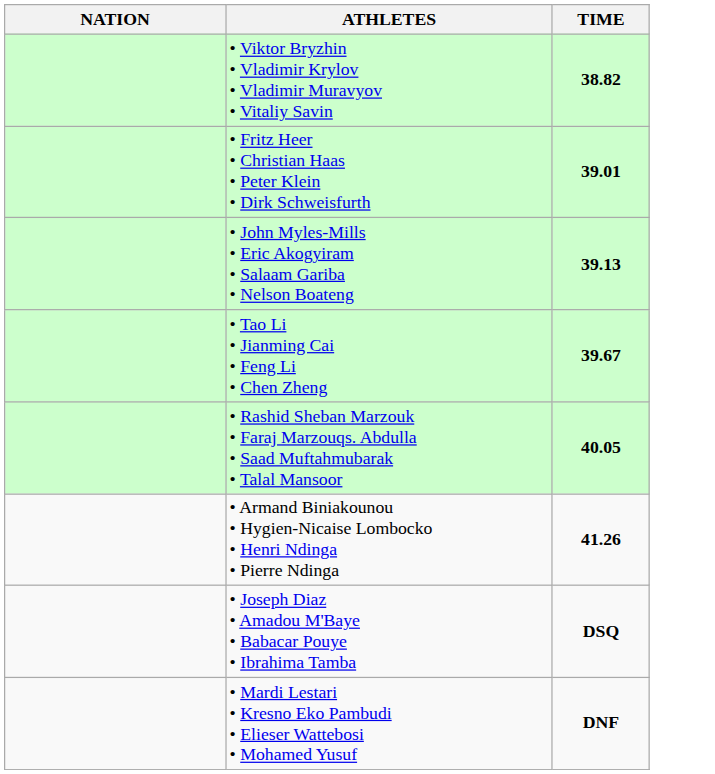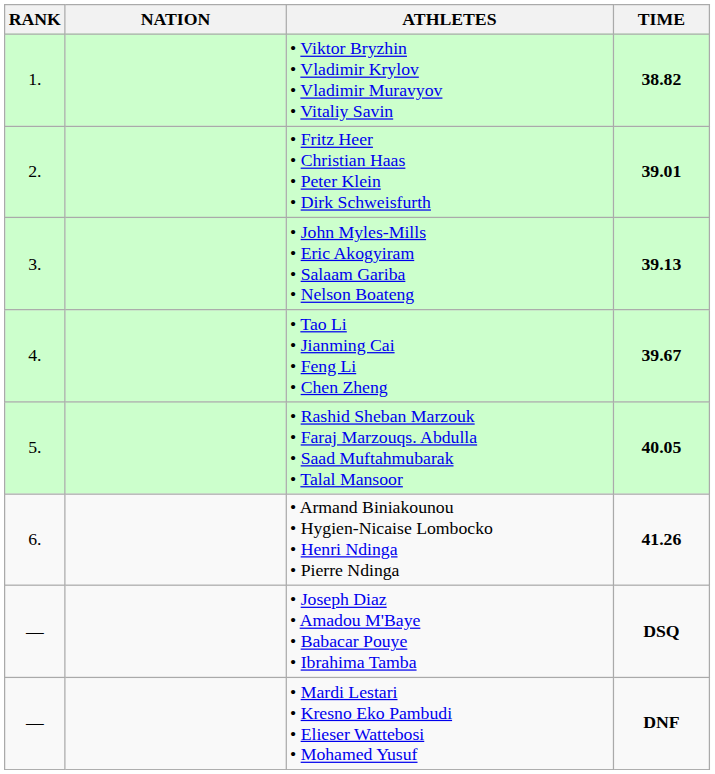+ column: RANK | 1. | 2. | 3. | 4. | 5. | 6. | — | —
